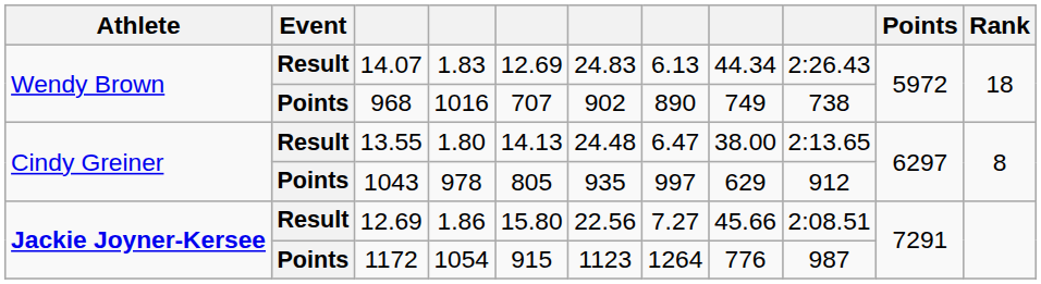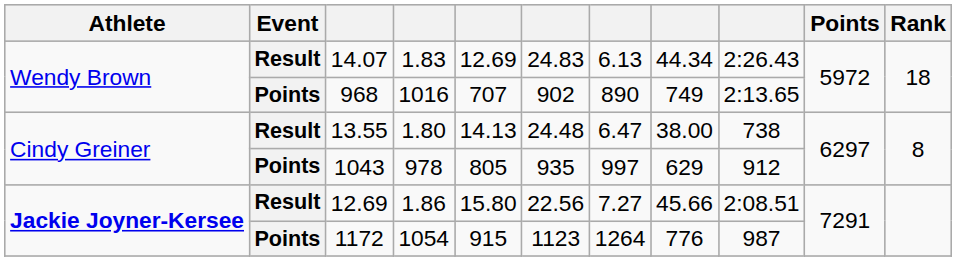968 | column 9: 738 -> 2:13.65
13.55 | column 9: 2:13.65 -> 738
